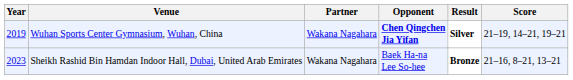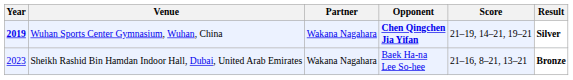columns swapped: Score <-> Result
Wuhan Sports Center Gymnasium, Wuhan, China | Year: normal -> bold
